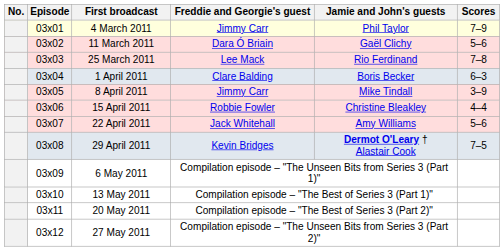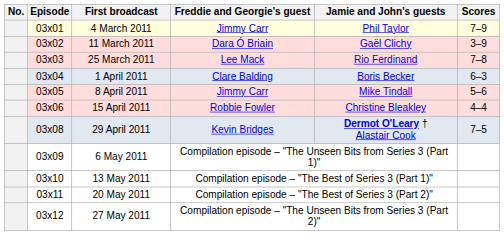11 March 2011 | Scores: 5–6 -> 3–9
8 April 2011 | Scores: 3–9 -> 5–6
- row: 03x07 | 22 April 2011 | Jack Whitehall | Amy Williams | 5–6
